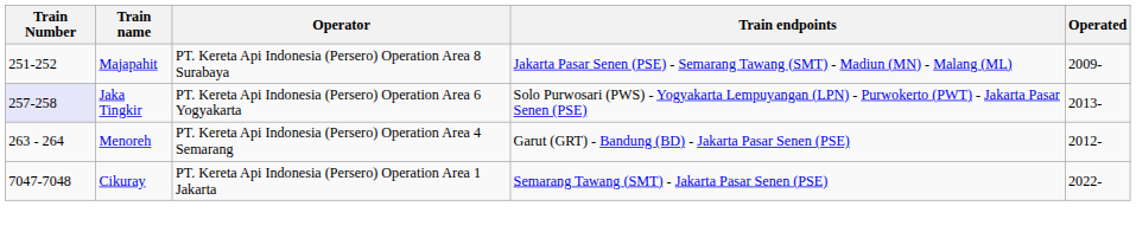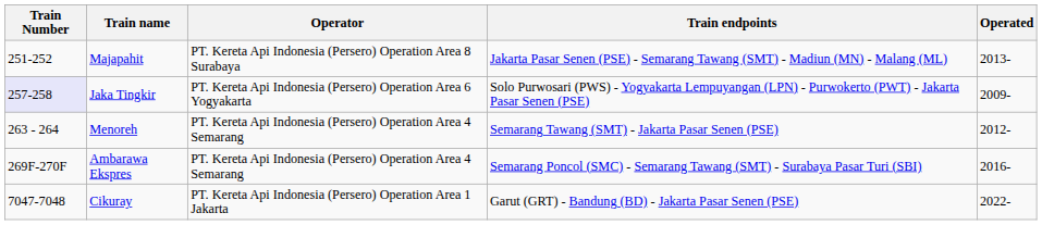Majapahit | Operated: 2009- -> 2013-
Jaka Tingkir | Operated: 2013- -> 2009-
Menoreh | Train endpoints: Garut (GRT) - Bandung (BD) - Jakarta Pasar Senen (PSE) -> Semarang Tawang (SMT) - Jakarta Pasar Senen (PSE)
+ row: 269F-270F | Ambarawa Ekspres | PT. Kereta Api Indonesia (Persero) Operation Area 4 Semarang | Semarang Poncol (SMC) - Semarang Tawang (SMT) - Surabaya Pasar Turi (SBI) | 2016-
Cikuray | Train endpoints: Semarang Tawang (SMT) - Jakarta Pasar Senen (PSE) -> Garut (GRT) - Bandung (BD) - Jakarta Pasar Senen (PSE)
